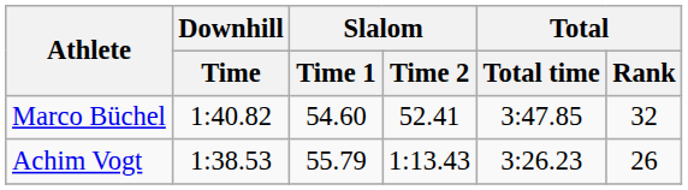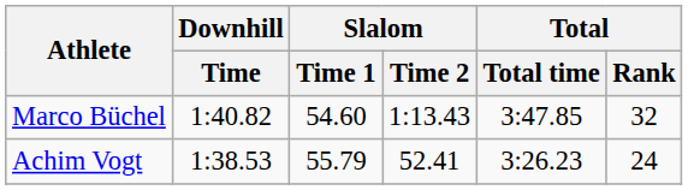Marco Büchel | Slalom / Time 2: 52.41 -> 1:13.43
Achim Vogt | Slalom / Time 2: 1:13.43 -> 52.41
Achim Vogt | Total / Rank: 26 -> 24
